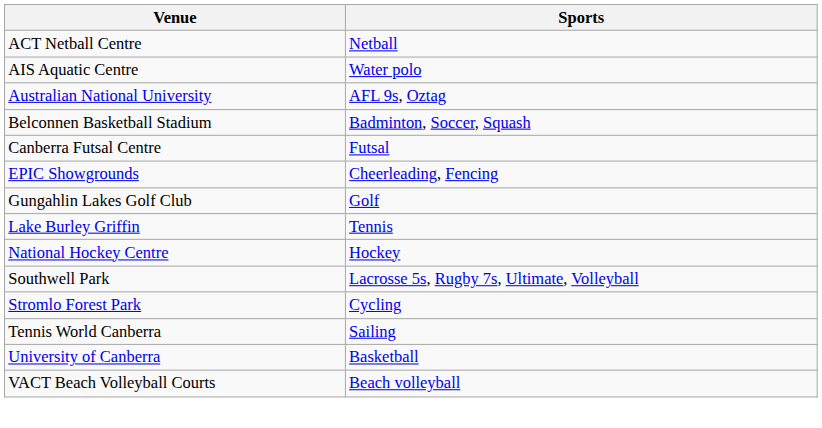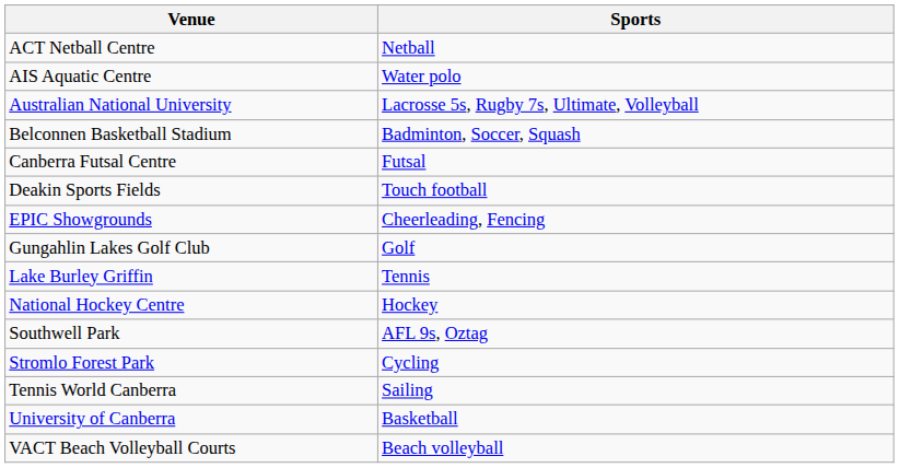Australian National University | Sports: AFL 9s, Oztag -> Lacrosse 5s, Rugby 7s, Ultimate, Volleyball
+ row: Deakin Sports Fields | Touch football
Southwell Park | Sports: Lacrosse 5s, Rugby 7s, Ultimate, Volleyball -> AFL 9s, Oztag
